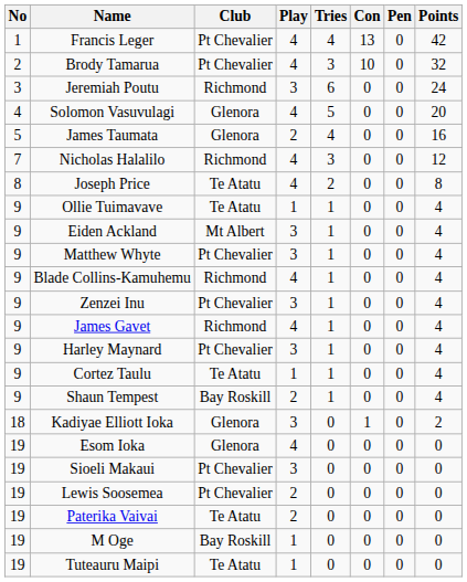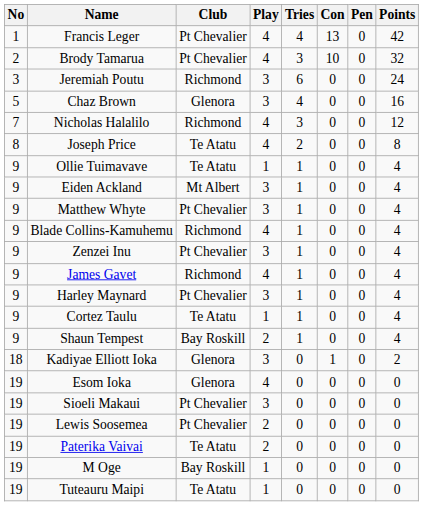- row: 4 | Solomon Vasuvulagi | Glenora | 4 | 5 | 0 | 0 | 20
+ row: 5 | Chaz Brown | Glenora | 3 | 4 | 0 | 0 | 16
- row: 5 | James Taumata | Glenora | 2 | 4 | 0 | 0 | 16
